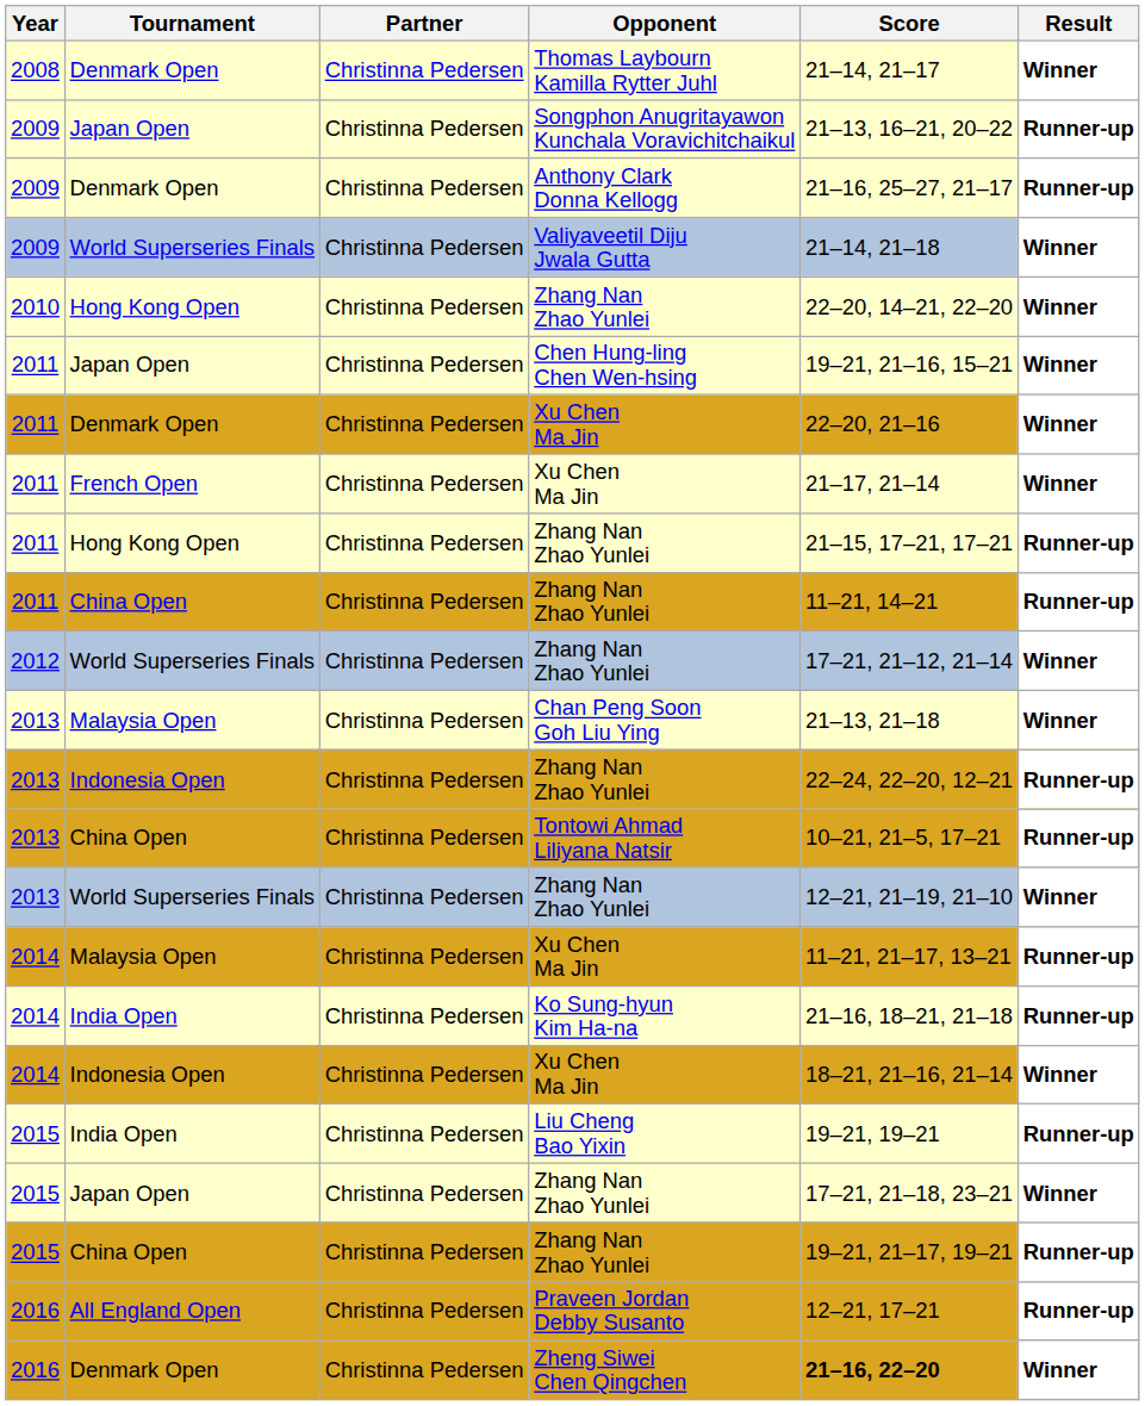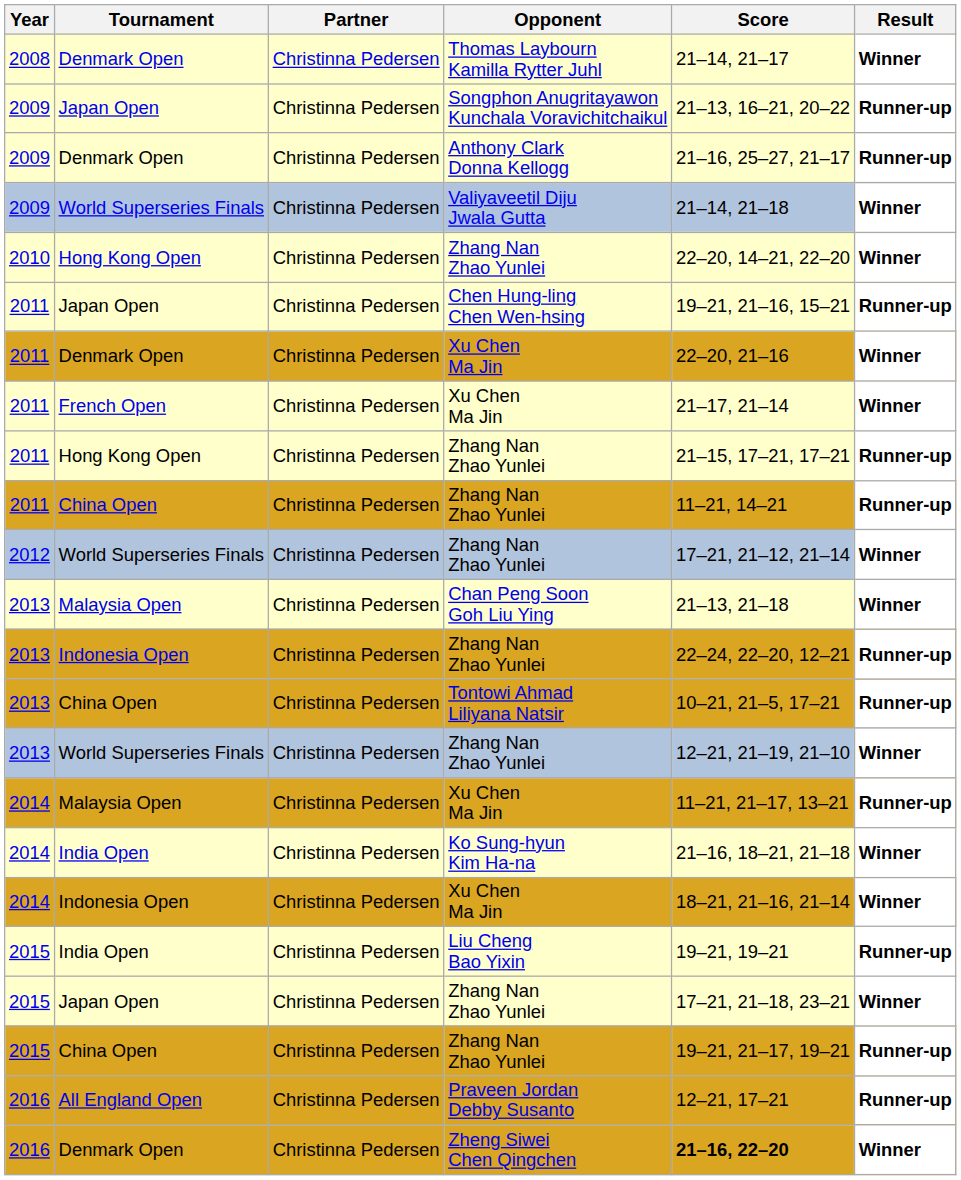Chen Hung-ling Chen Wen-hsing | Result: Winner -> Runner-up
Ko Sung-hyun Kim Ha-na | Result: Runner-up -> Winner
